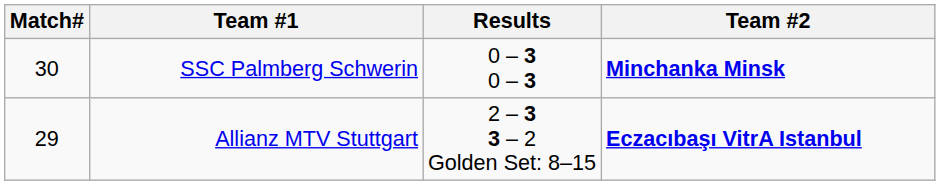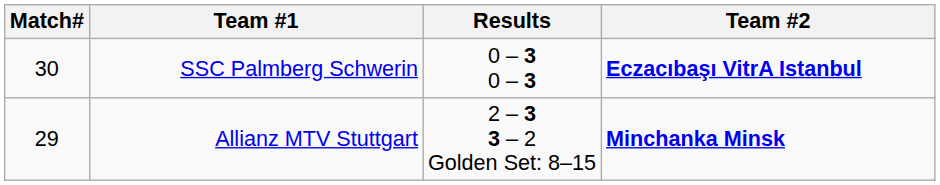SSC Palmberg Schwerin | Team #2: Minchanka Minsk -> Eczacıbaşı VitrA Istanbul
Allianz MTV Stuttgart | Team #2: Eczacıbaşı VitrA Istanbul -> Minchanka Minsk
